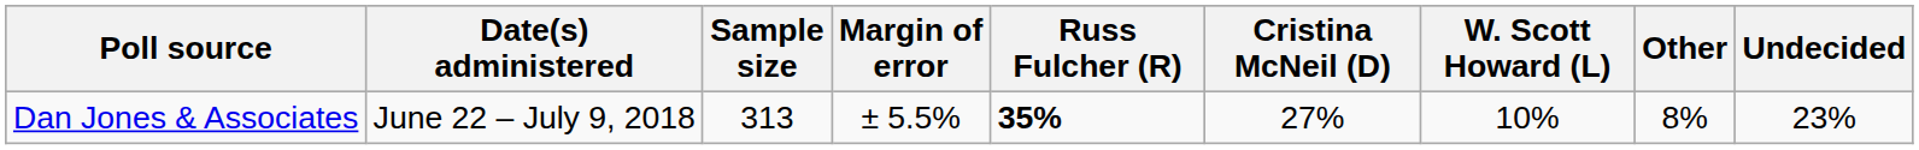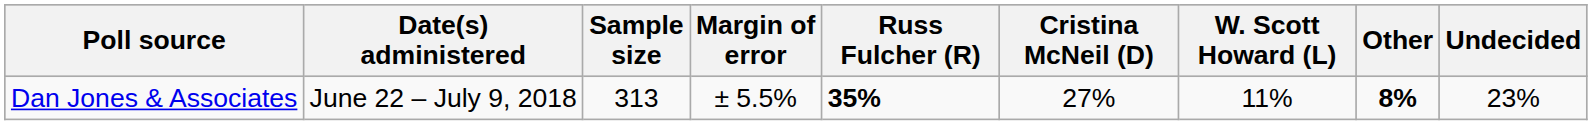Dan Jones & Associates | W. Scott Howard (L): 10% -> 11%
Dan Jones & Associates | Other: normal -> bold
